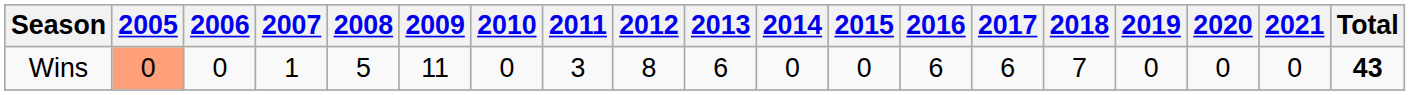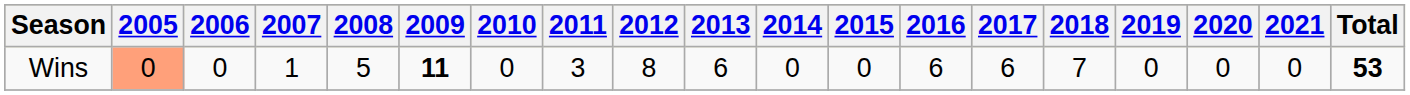Wins | 2009: normal -> bold
Wins | Total: 43 -> 53
